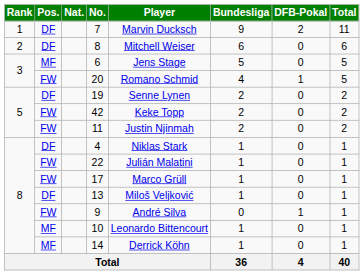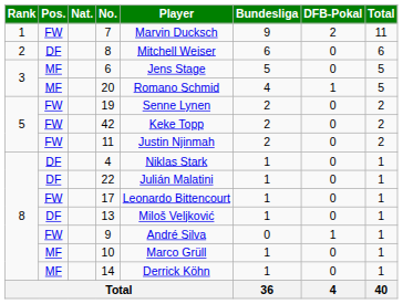7 | Pos.: DF -> FW
20 | Pos.: FW -> MF
19 | Pos.: DF -> FW
22 | Pos.: FW -> DF
17 | Player: Marco Grüll -> Leonardo Bittencourt
10 | Player: Leonardo Bittencourt -> Marco Grüll
